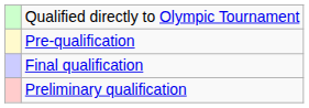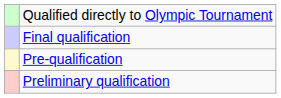rows swapped: Final qualification <-> Pre-qualification
